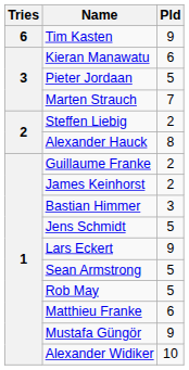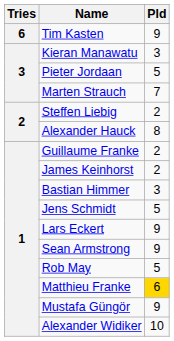Kieran Manawatu | Pld: 6 -> 3
Sean Armstrong | Pld: 5 -> 9
Matthieu Franke | Pld: no background -> gold background
